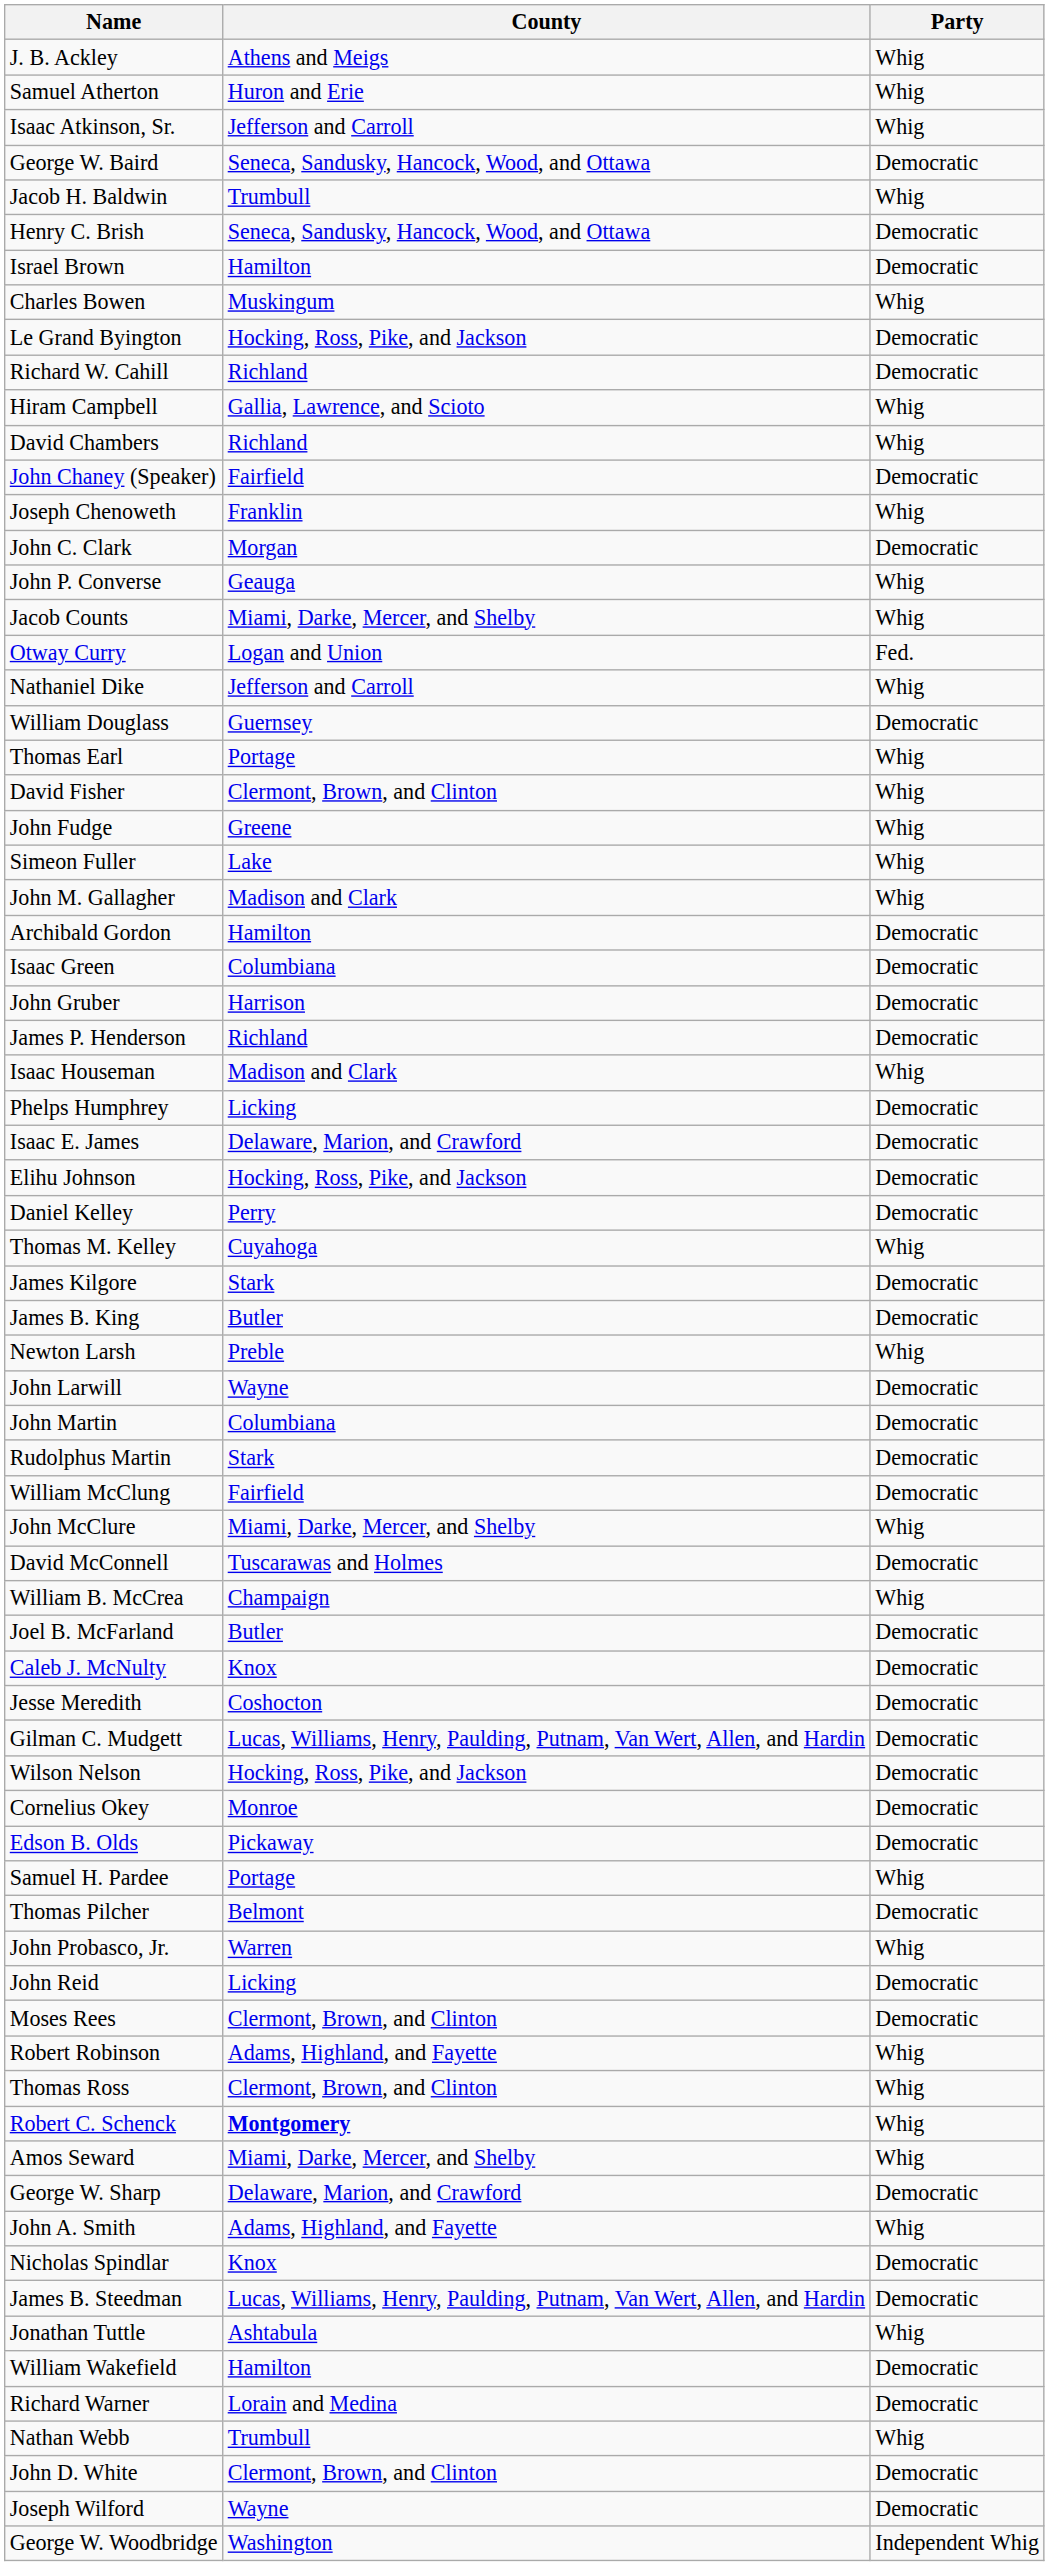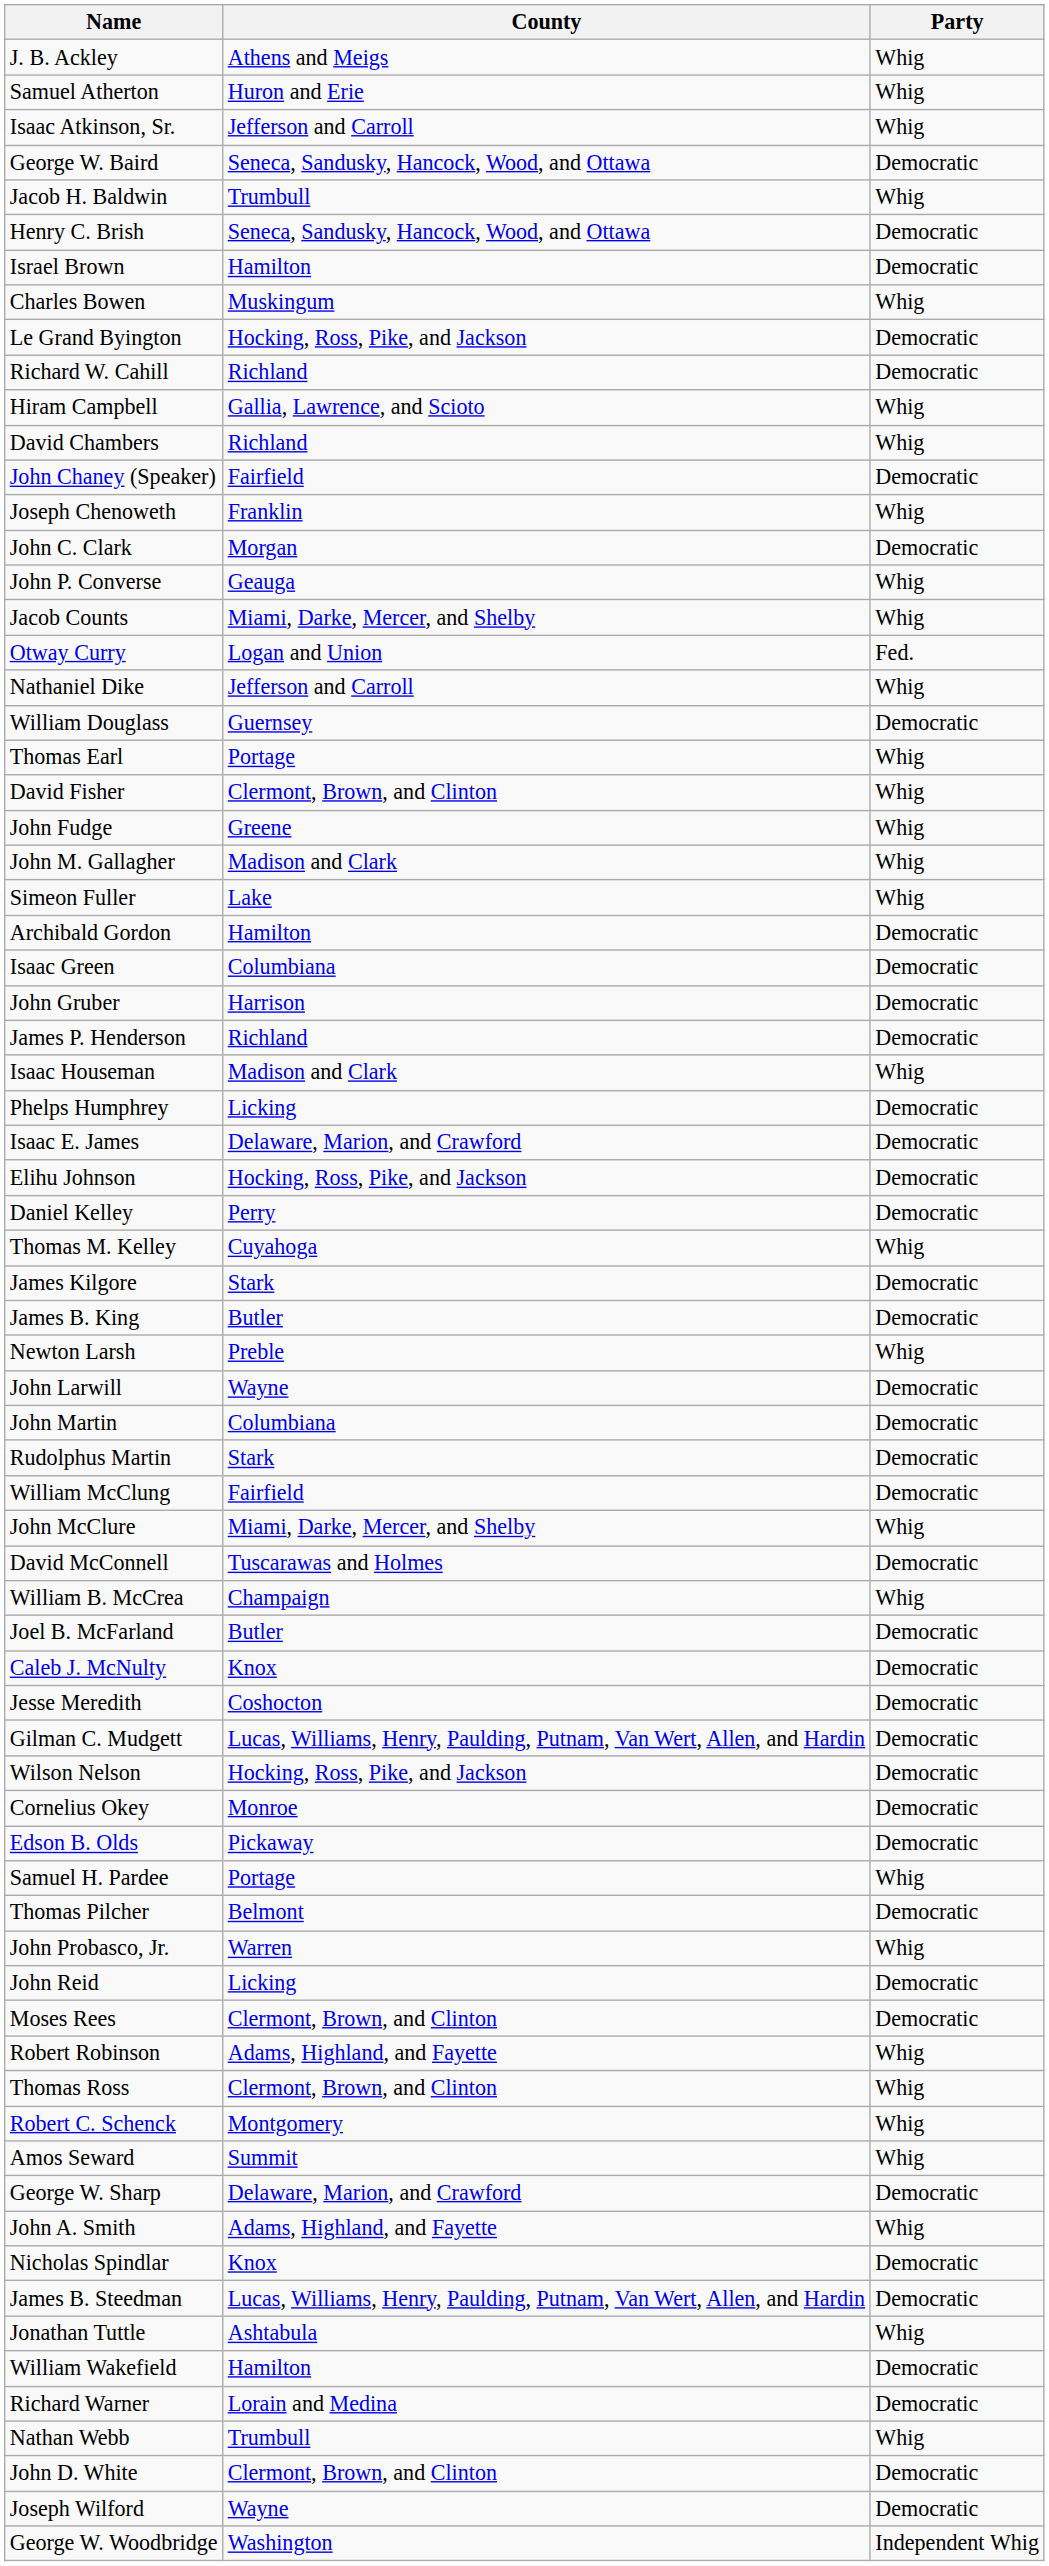rows swapped: Simeon Fuller <-> John M. Gallagher
Robert C. Schenck | County: bold -> normal
Amos Seward | County: Miami, Darke, Mercer, and Shelby -> Summit
